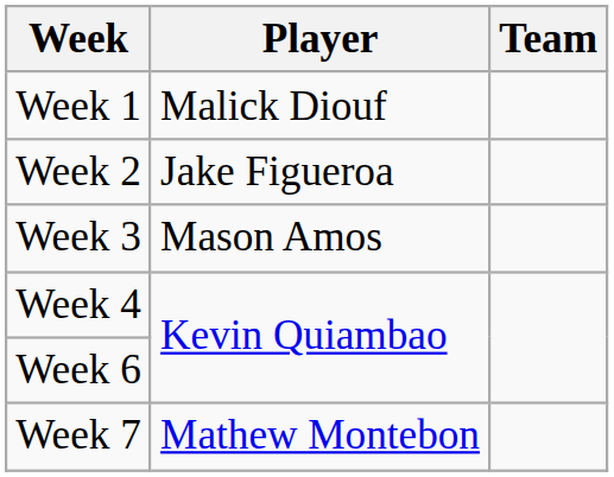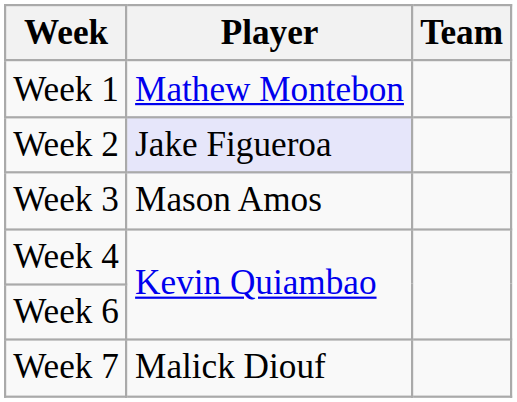Week 1 | Player: Malick Diouf -> Mathew Montebon
Week 2 | Player: no background -> lavender background
Week 7 | Player: Mathew Montebon -> Malick Diouf
